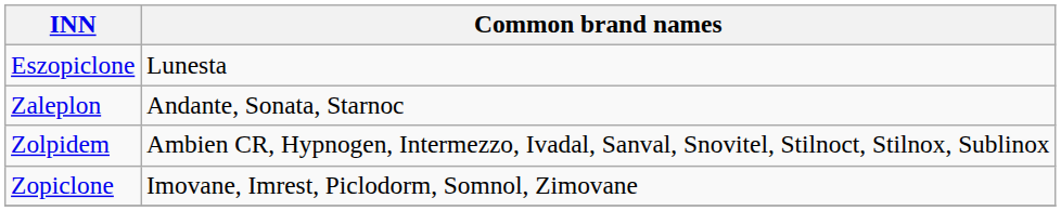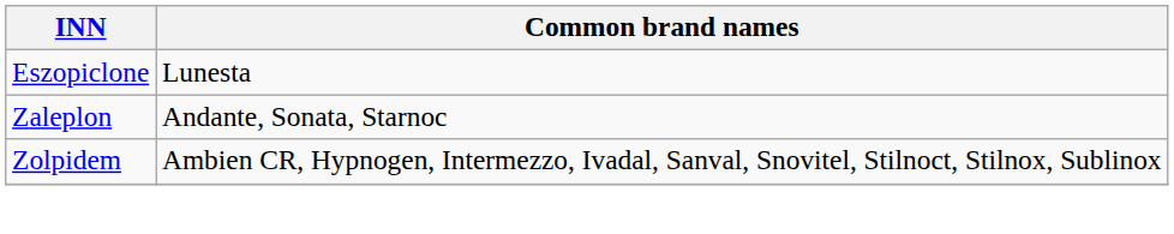- row: Zopiclone | Imovane, Imrest, Piclodorm, Somnol, Zimovane
